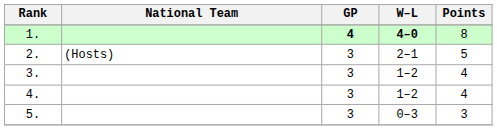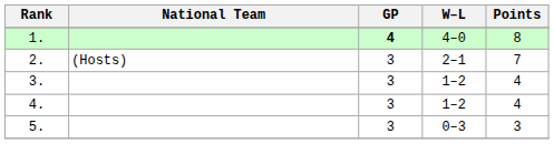1. | W–L: bold -> normal
2. | Points: 5 -> 7
